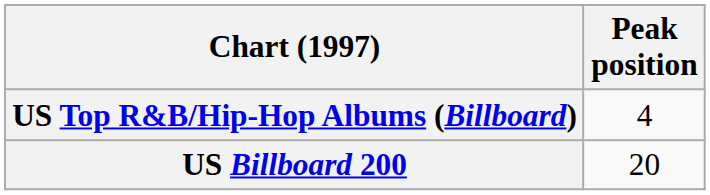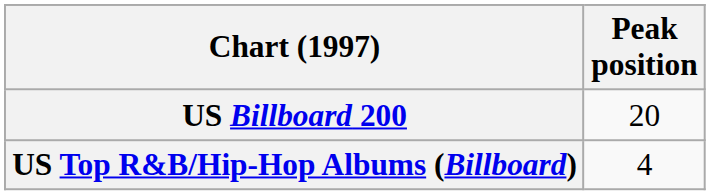rows swapped: US Billboard 200 <-> US Top R&B/Hip-Hop Albums (Billboard)
